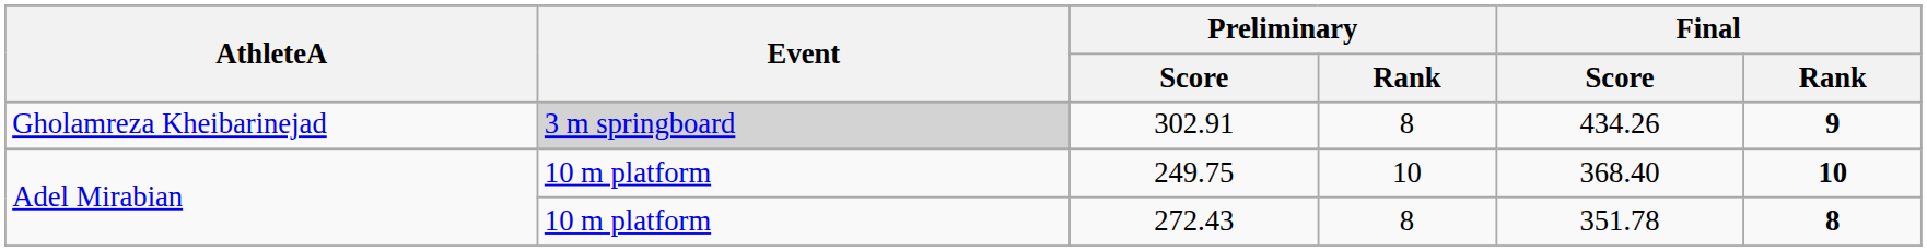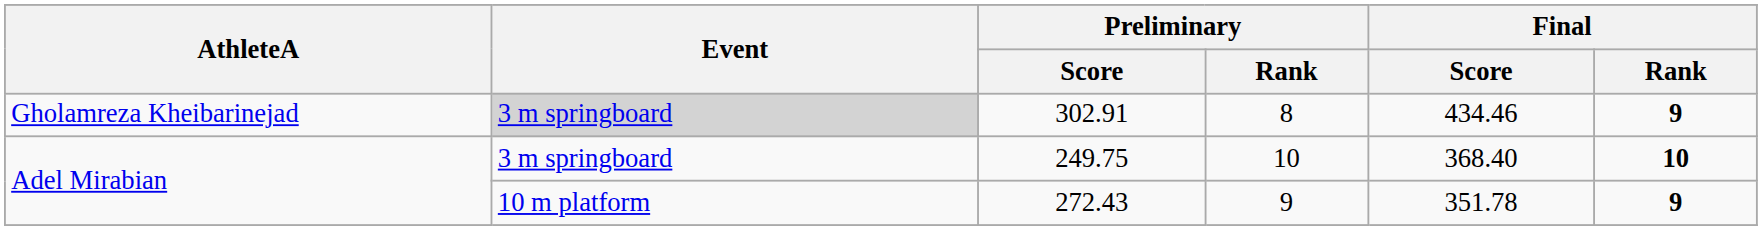302.91 | Final / Score: 434.26 -> 434.46
249.75 | Event: 10 m platform -> 3 m springboard
272.43 | Preliminary / Rank: 8 -> 9
272.43 | Final / Rank: 8 -> 9
